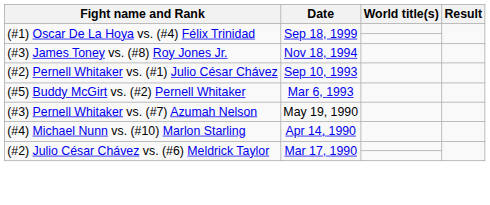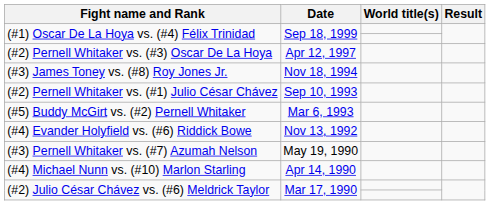+ row: (#2) Pernell Whitaker vs. (#3) Oscar De La Hoya | Apr 12, 1997
+ row: (#4) Evander Holyfield vs. (#6) Riddick Bowe | Nov 13, 1992
